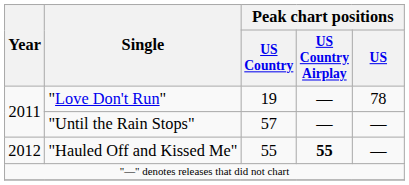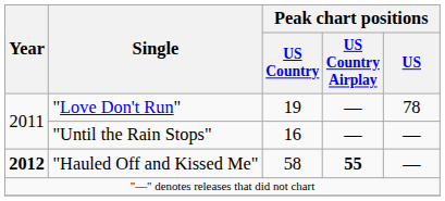"Until the Rain Stops" | Peak chart positions / US Country: 57 -> 16
"Hauled Off and Kissed Me" | Year: normal -> bold
"Hauled Off and Kissed Me" | Peak chart positions / US Country: 55 -> 58
